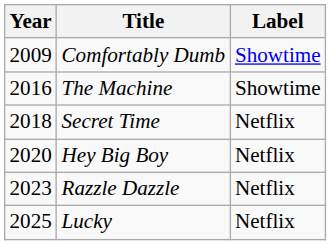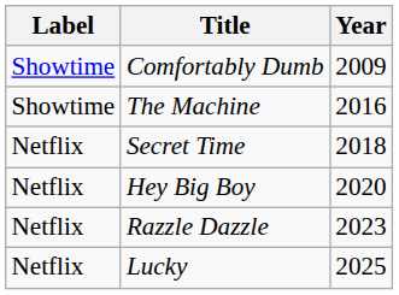columns swapped: Year <-> Label
